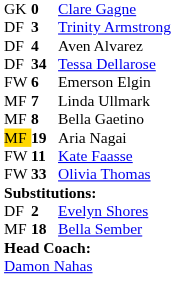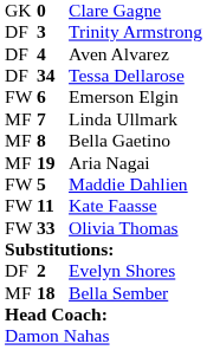Aria Nagai | column 1: gold background -> no background
+ row: FW | 5 | Maddie Dahlien
